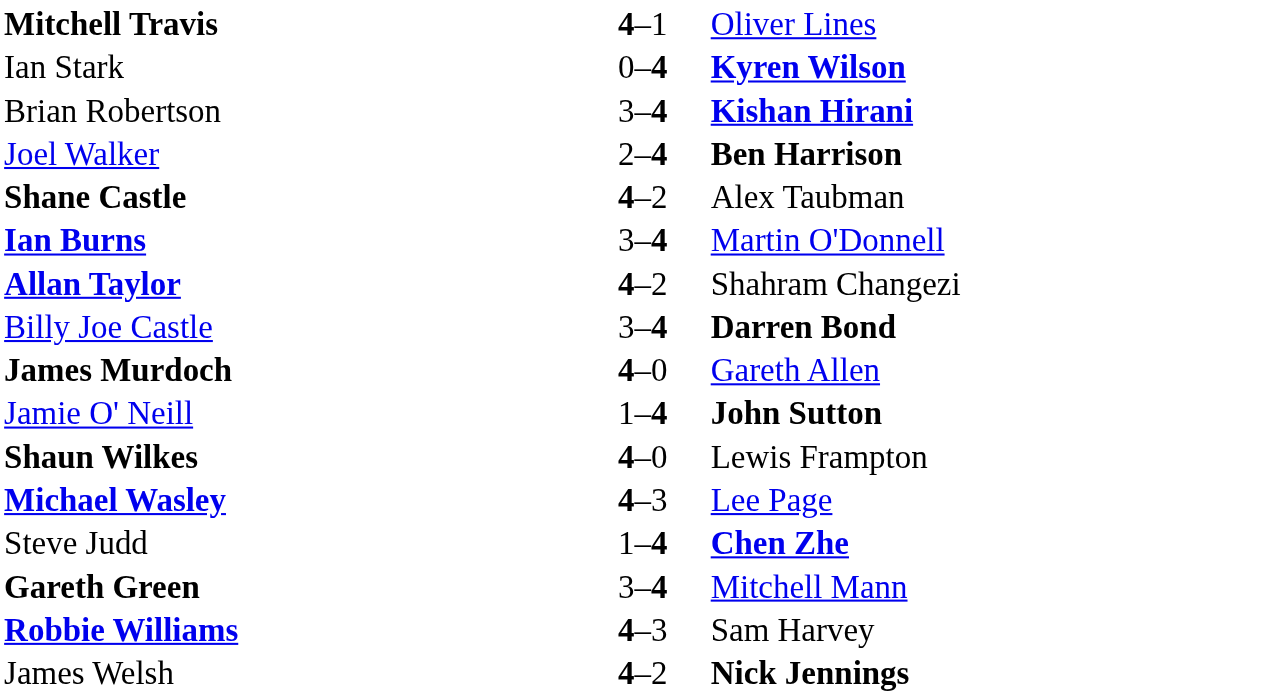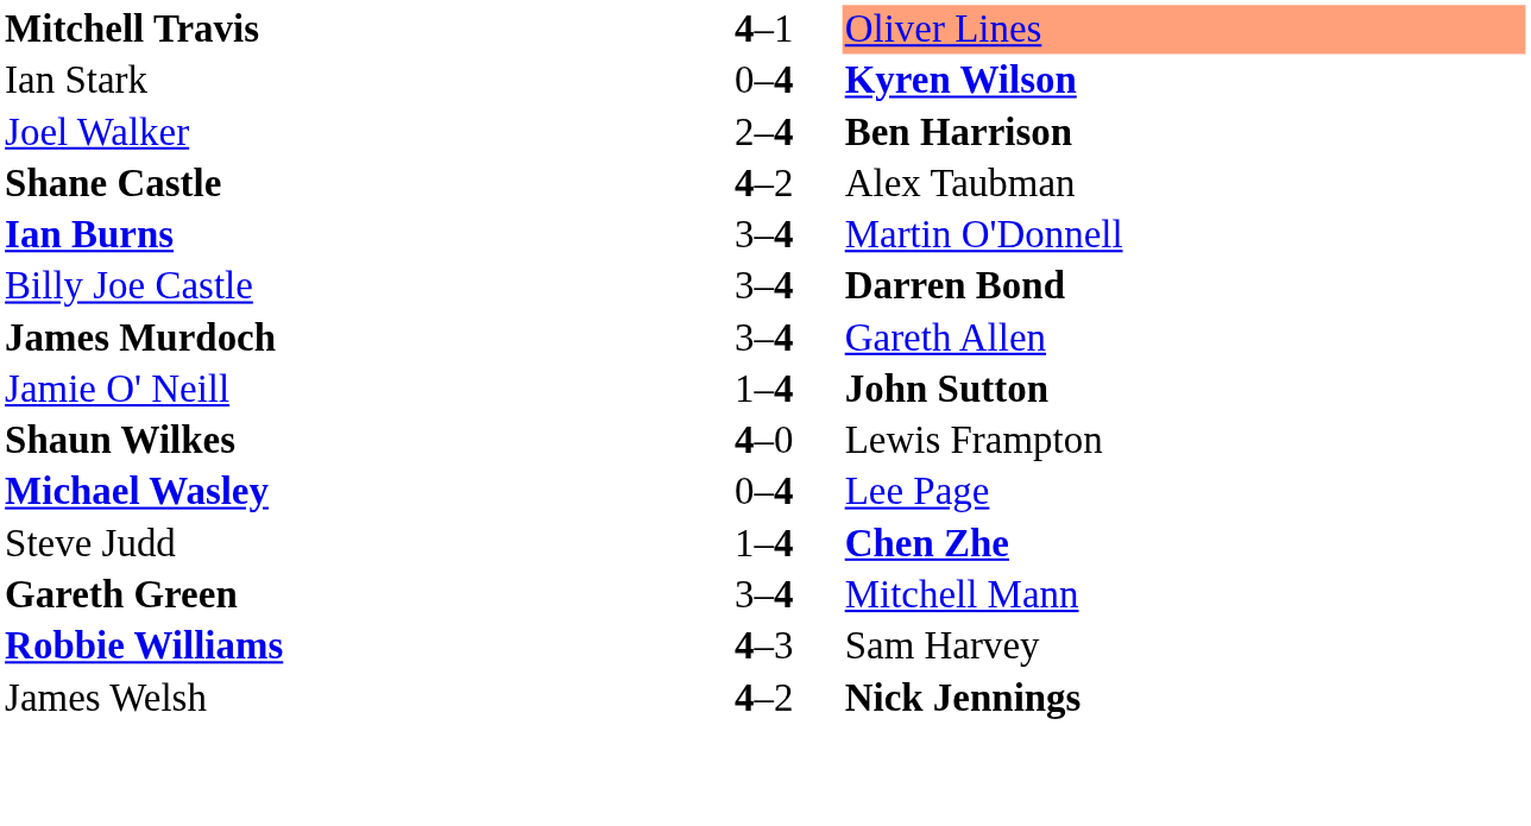Mitchell Travis | column 3: no background -> lightsalmon background
- row: Brian Robertson | 3–4 | Kishan Hirani
- row: Allan Taylor | 4–2 | Shahram Changezi
James Murdoch | column 2: 4–0 -> 3–4
Michael Wasley | column 2: 4–3 -> 0–4
